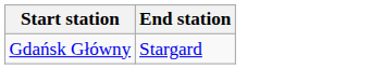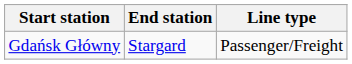+ column: Line type | Passenger/Freight
